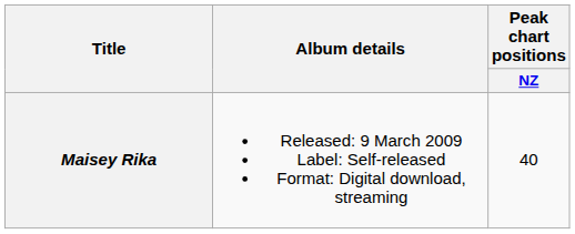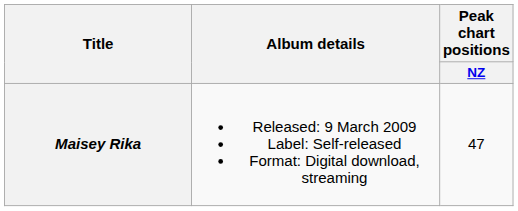Maisey Rika | Peak chart positions / NZ: 40 -> 47
